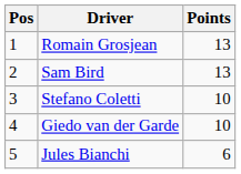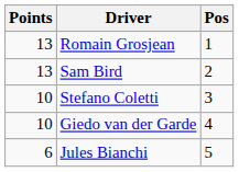columns swapped: Pos <-> Points
